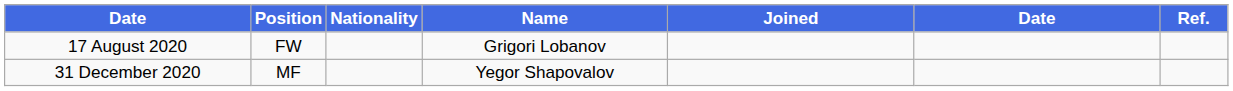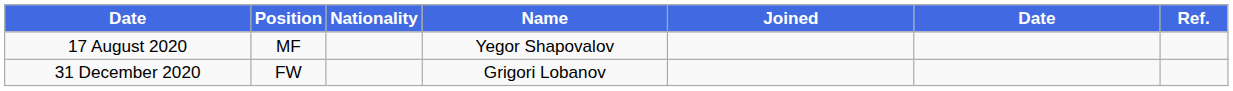17 August 2020 | Position: FW -> MF
17 August 2020 | Name: Grigori Lobanov -> Yegor Shapovalov
31 December 2020 | Position: MF -> FW
31 December 2020 | Name: Yegor Shapovalov -> Grigori Lobanov
